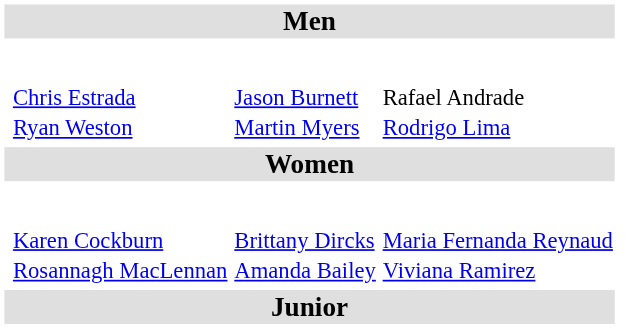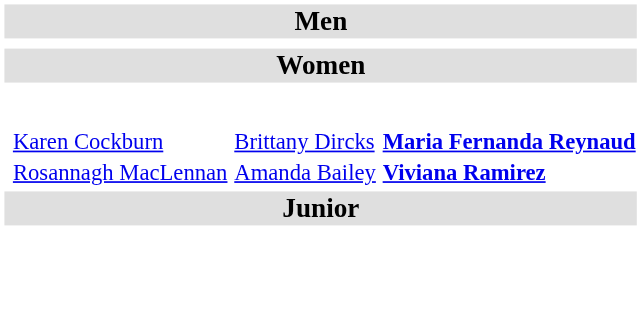- row: Chris Estrada Ryan Weston | Jason Burnett Martin Myers | Rafael Andrade Rodrigo Lima
Karen Cockburn Rosannagh MacLennan | column 4: normal -> bold
